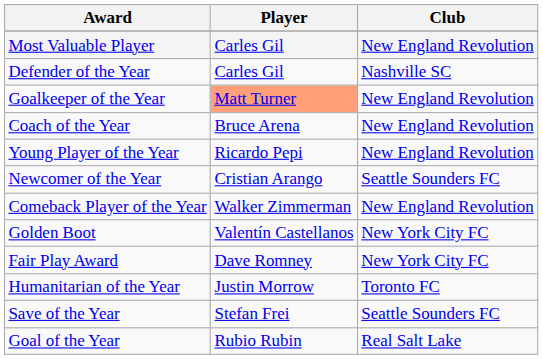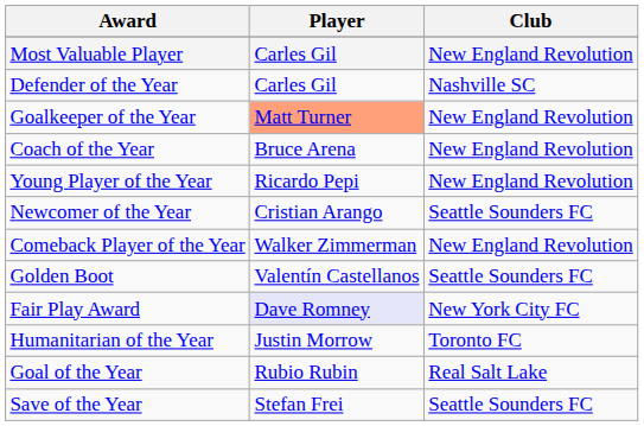Golden Boot | Club: New York City FC -> Seattle Sounders FC
Fair Play Award | Player: no background -> lavender background
rows swapped: Goal of the Year <-> Save of the Year
